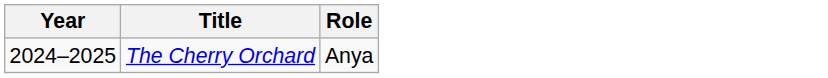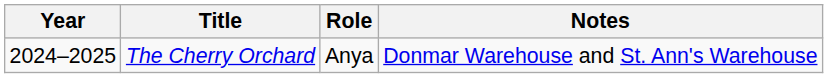+ column: Notes | Donmar Warehouse and St. Ann's Warehouse
